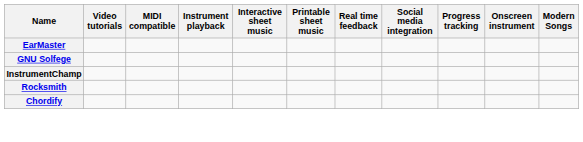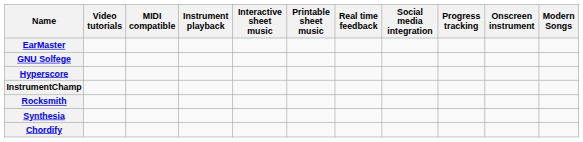+ row: Hyperscore
+ row: Synthesia
